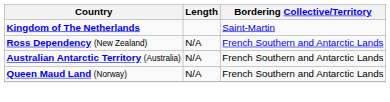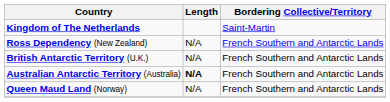+ row: British Antarctic Territory (U.K.) | N/A | French Southern and Antarctic Lands
Australian Antarctic Territory (Australia) | Length: normal -> bold
